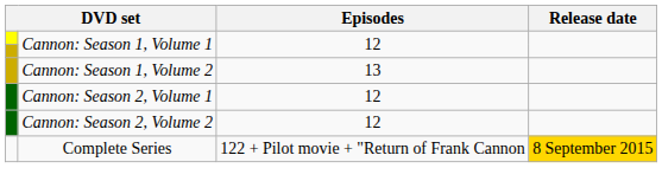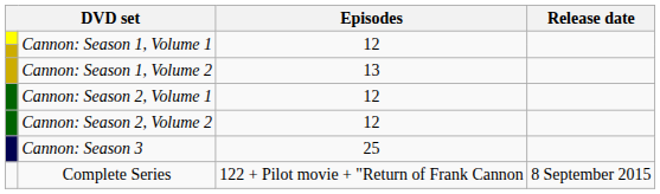+ row: Cannon: Season 3 | 25
Complete Series | Release date: gold background -> no background
